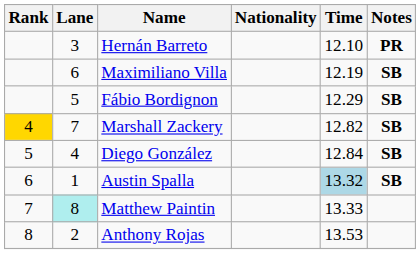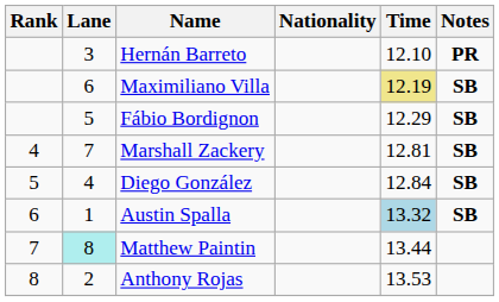Maximiliano Villa | Time: no background -> khaki background
Marshall Zackery | Rank: gold background -> no background
Marshall Zackery | Time: 12.82 -> 12.81
Matthew Paintin | Time: 13.33 -> 13.44
